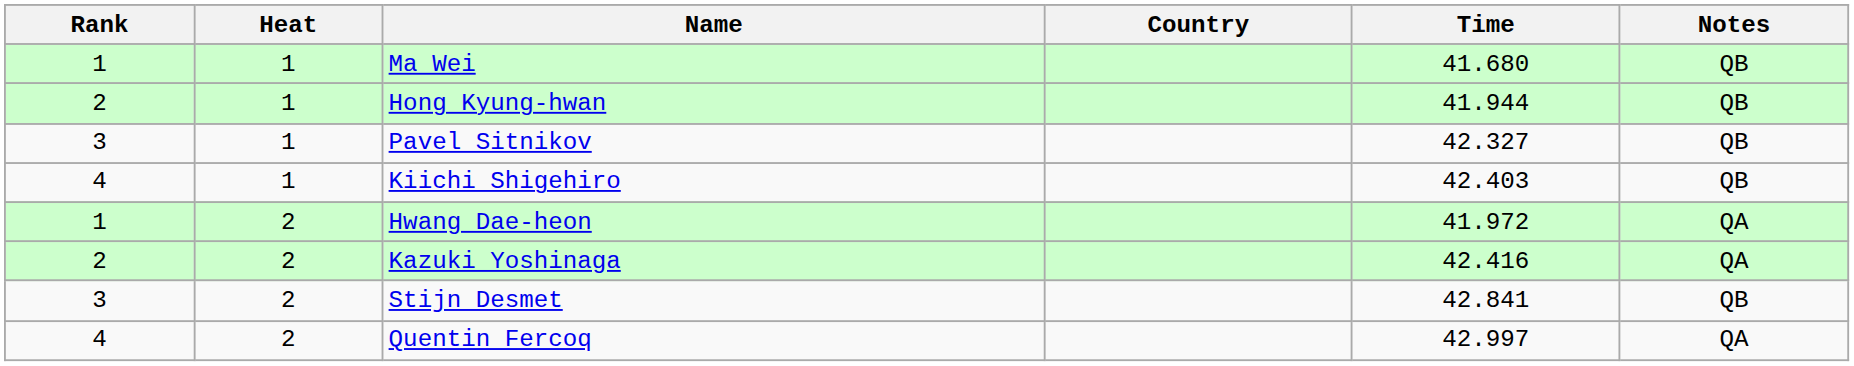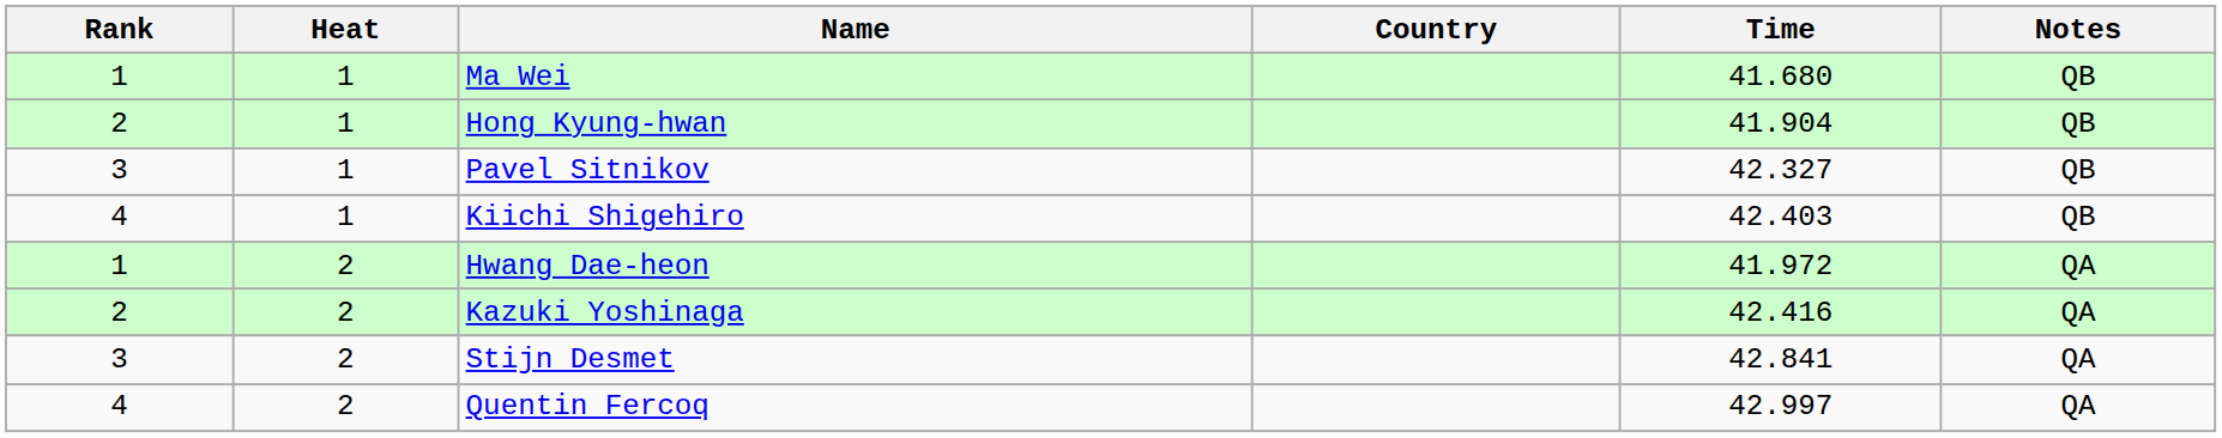Hong Kyung-hwan | Time: 41.944 -> 41.904
Stijn Desmet | Notes: QB -> QA
